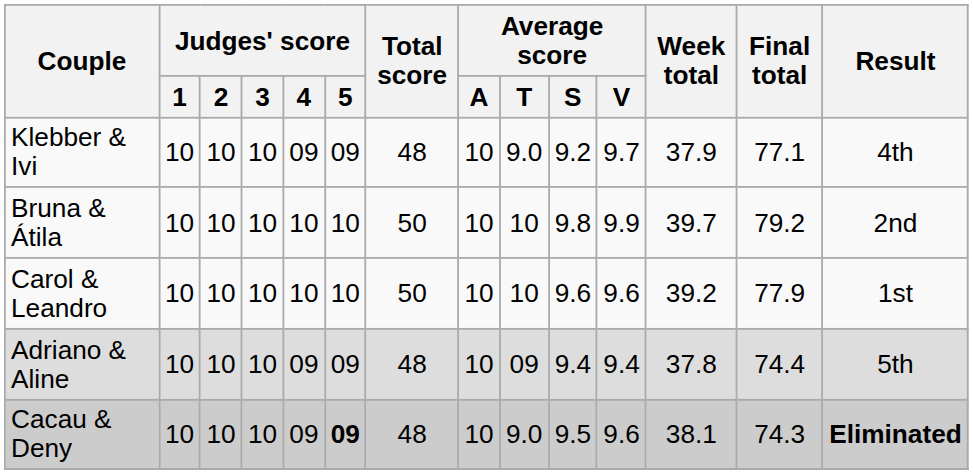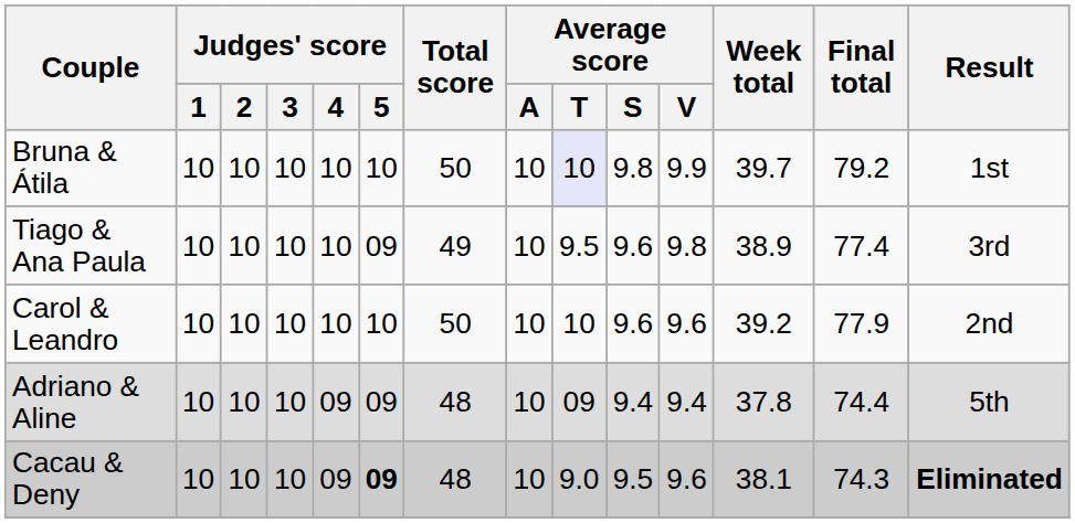- row: Klebber & Ivi | 10 | 10 | 10 | 09 | 09 | 48 | 10 | 9.0 | 9.2 | 9.7 | 37.9 | 77.1 | 4th
Bruna & Átila | Average score / T: no background -> lavender background
Bruna & Átila | Result: 2nd -> 1st
+ row: Tiago & Ana Paula | 10 | 10 | 10 | 10 | 09 | 49 | 10 | 9.5 | 9.6 | 9.8 | 38.9 | 77.4 | 3rd
Carol & Leandro | Result: 1st -> 2nd
